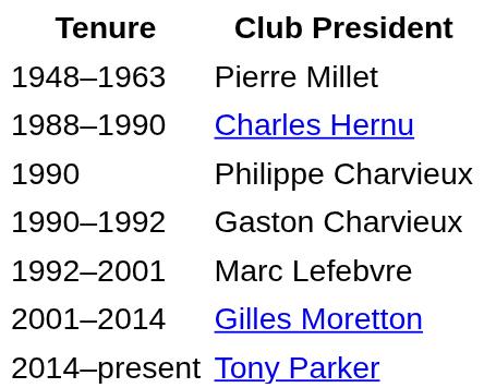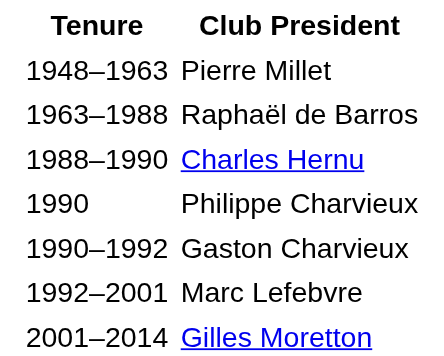+ row: 1963–1988 | Raphaël de Barros
- row: 2014–present | Tony Parker
